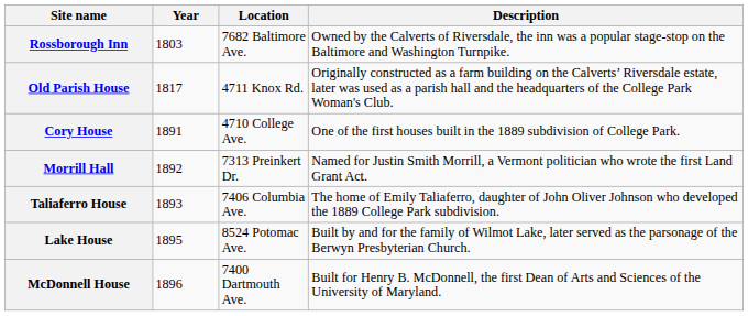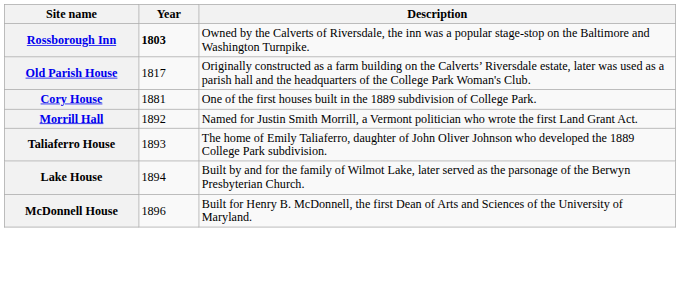- column: Location | 7682 Baltimore Ave. | 4711 Knox Rd. | 4710 College Ave. | 7313 Preinkert Dr. | 7406 Columbia Ave. | 8524 Potomac Ave. | 7400 Dartmouth Ave.
Rossborough Inn | Year: normal -> bold
Cory House | Year: 1891 -> 1881
Lake House | Year: 1895 -> 1894
